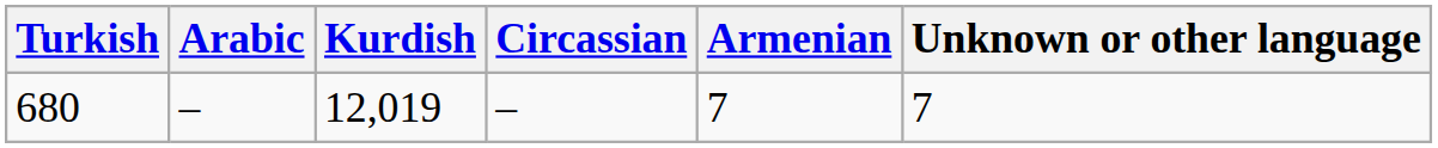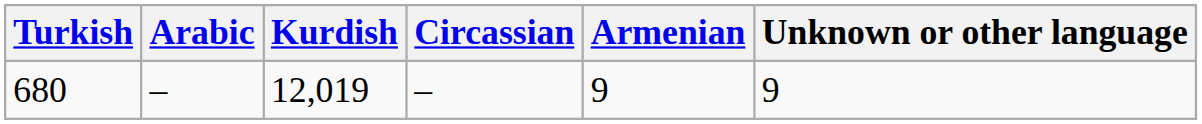680 | Armenian: 7 -> 9
680 | Unknown or other language: 7 -> 9
